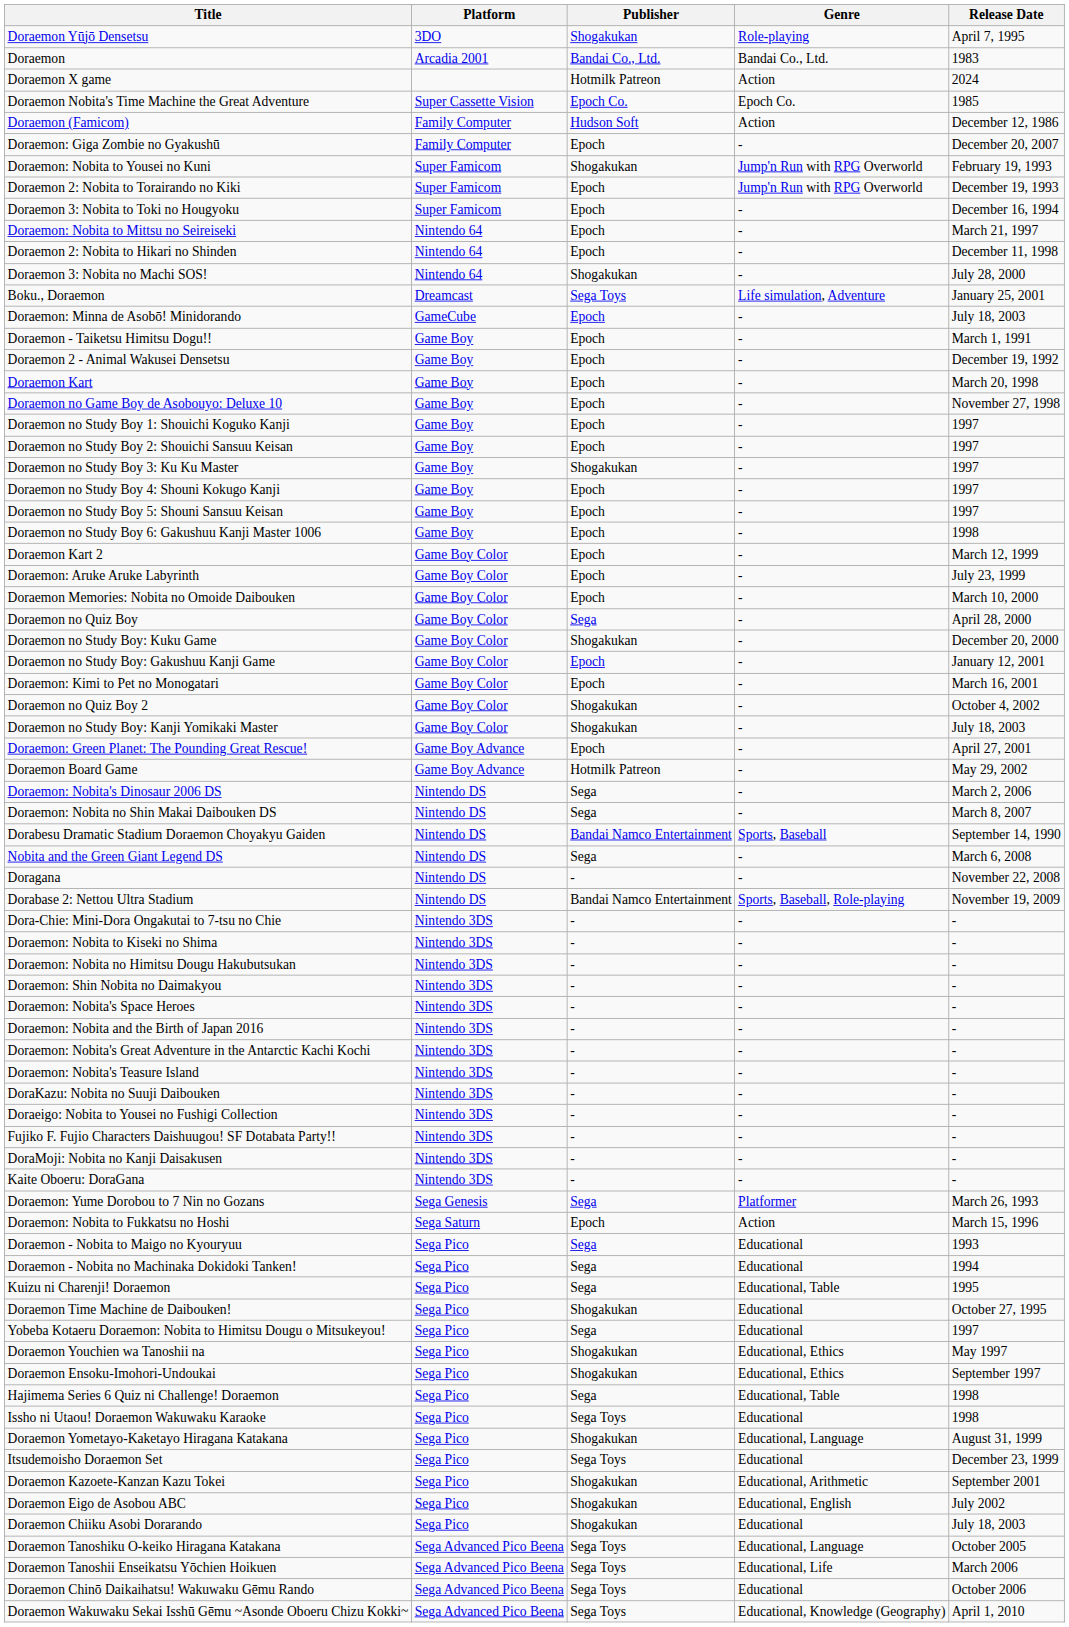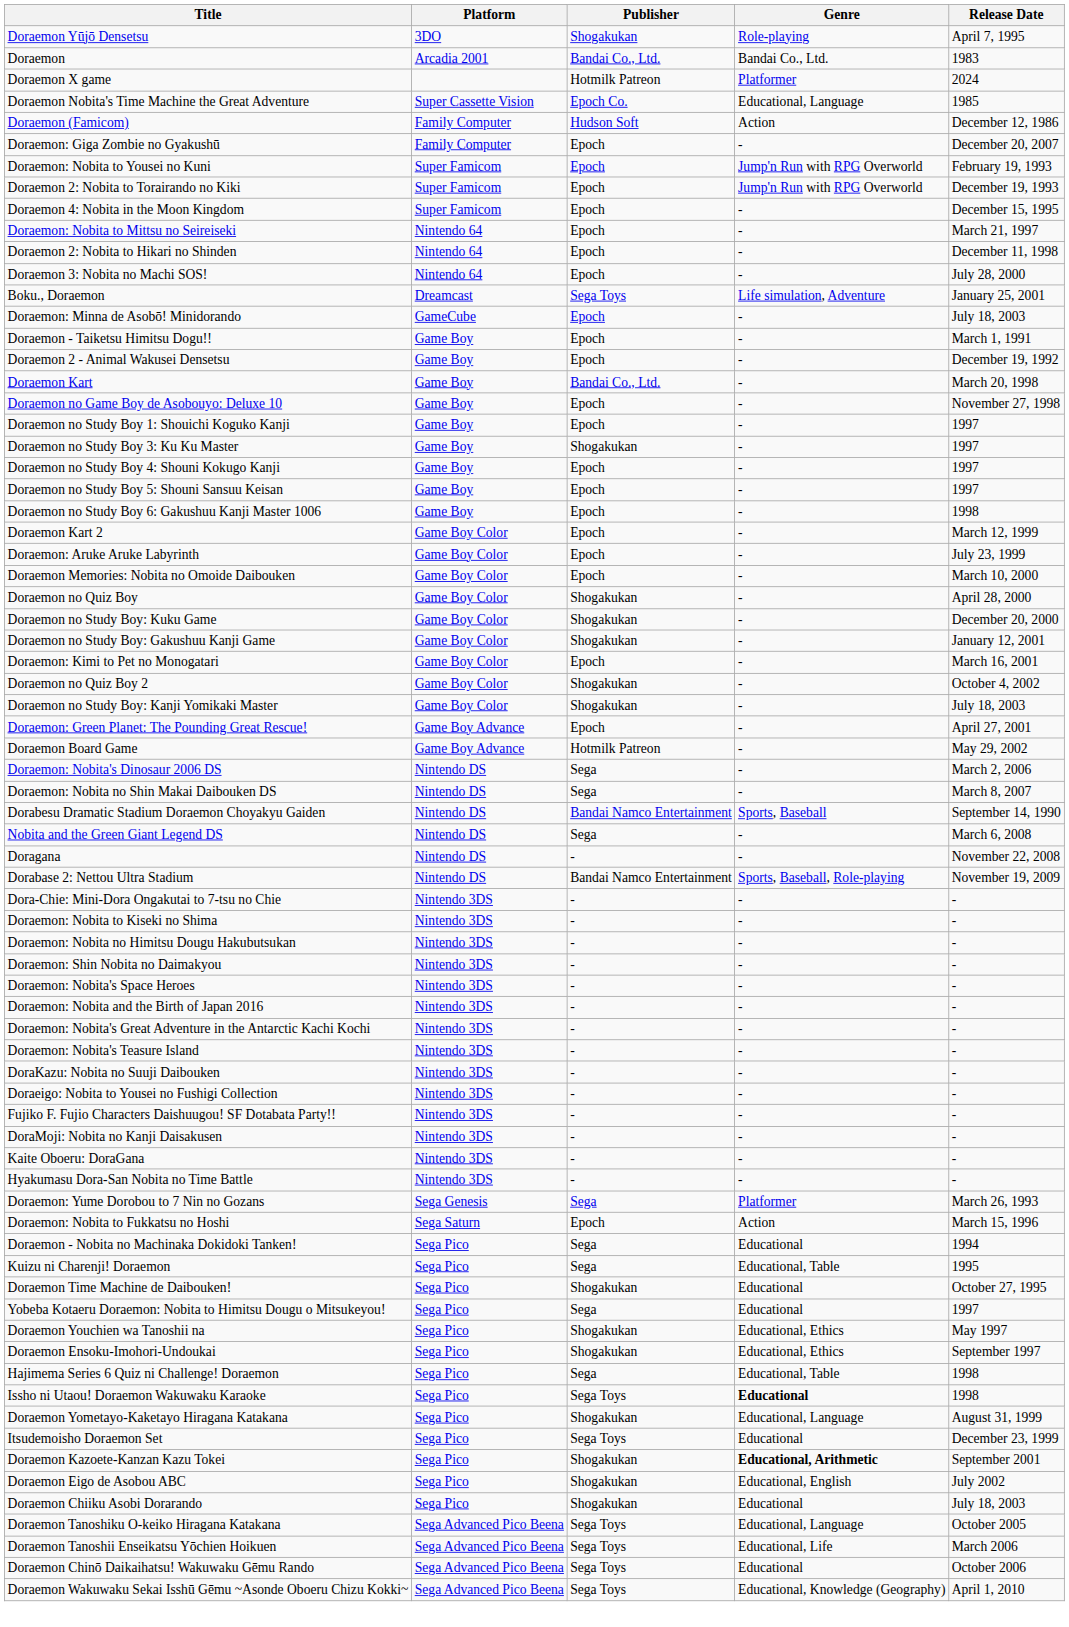Doraemon X game | Genre: Action -> Platformer
Doraemon Nobita's Time Machine the Great Adventure | Genre: Epoch Co. -> Educational, Language
Doraemon: Nobita to Yousei no Kuni | Publisher: Shogakukan -> Epoch
- row: Doraemon 3: Nobita to Toki no Hougyoku | Super Famicom | Epoch | - | December 16, 1994
+ row: Doraemon 4: Nobita in the Moon Kingdom | Super Famicom | Epoch | - | December 15, 1995
Doraemon 3: Nobita no Machi SOS! | Publisher: Shogakukan -> Epoch
Doraemon Kart | Publisher: Epoch -> Bandai Co., Ltd.
- row: Doraemon no Study Boy 2: Shouichi Sansuu Keisan | Game Boy | Epoch | - | 1997
Doraemon no Quiz Boy | Publisher: Sega -> Shogakukan
Doraemon no Study Boy: Gakushuu Kanji Game | Publisher: Epoch -> Shogakukan
+ row: Hyakumasu Dora-San Nobita no Time Battle | Nintendo 3DS | - | - | -
- row: Doraemon - Nobita to Maigo no Kyouryuu | Sega Pico | Sega | Educational | 1993
Issho ni Utaou! Doraemon Wakuwaku Karaoke | Genre: normal -> bold
Doraemon Kazoete-Kanzan Kazu Tokei | Genre: normal -> bold
